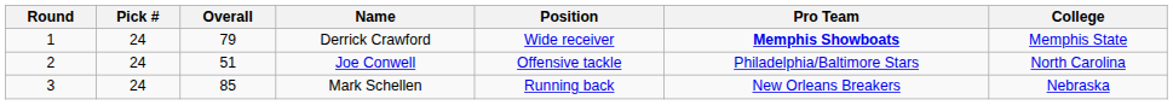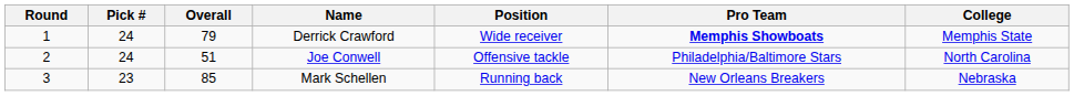Mark Schellen | Pick #: 24 -> 23
